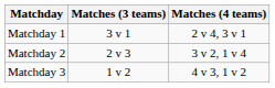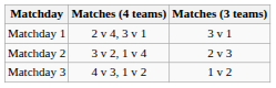columns swapped: Matches (4 teams) <-> Matches (3 teams)
